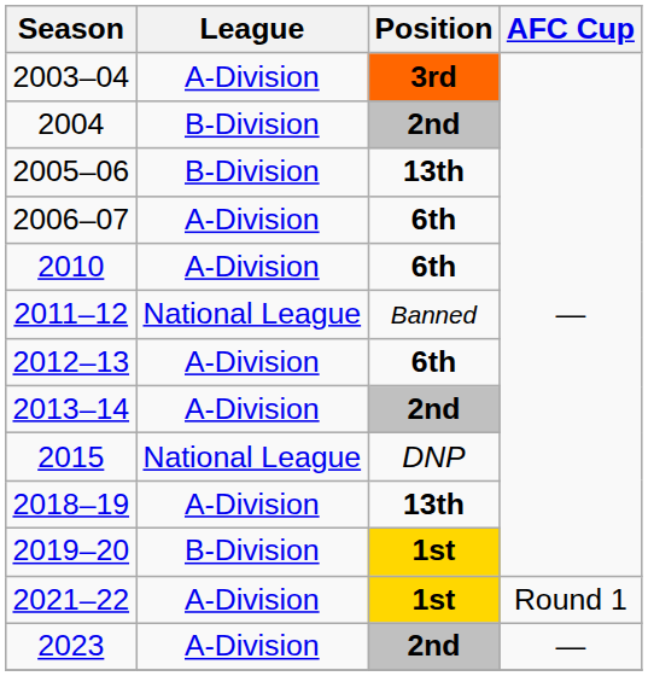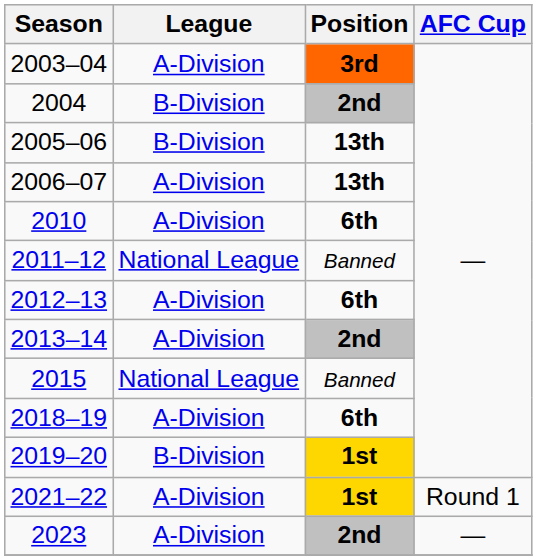2006–07 | Position: 6th -> 13th
2015 | Position: DNP -> Banned
2018–19 | Position: 13th -> 6th
